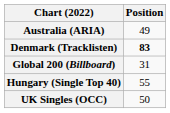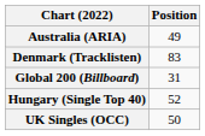Denmark (Tracklisten) | Position: bold -> normal
Hungary (Single Top 40) | Position: 55 -> 52
